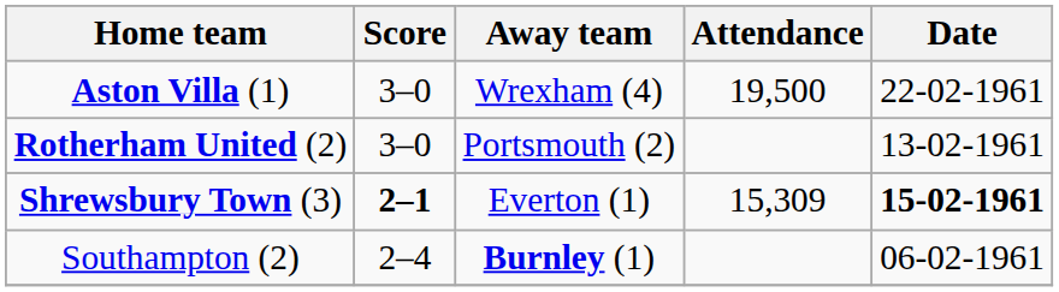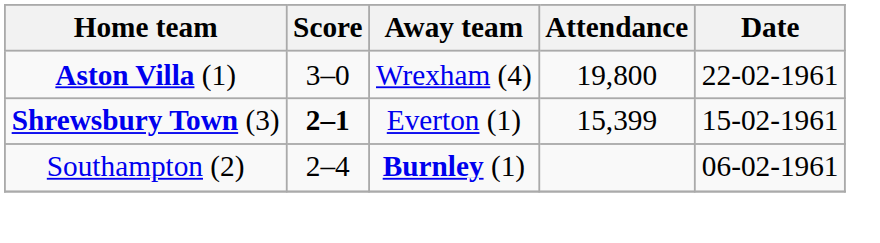Aston Villa (1) | Attendance: 19,500 -> 19,800
- row: Rotherham United (2) | 3–0 | Portsmouth (2) | 13-02-1961
Shrewsbury Town (3) | Attendance: 15,309 -> 15,399
Shrewsbury Town (3) | Date: bold -> normal
